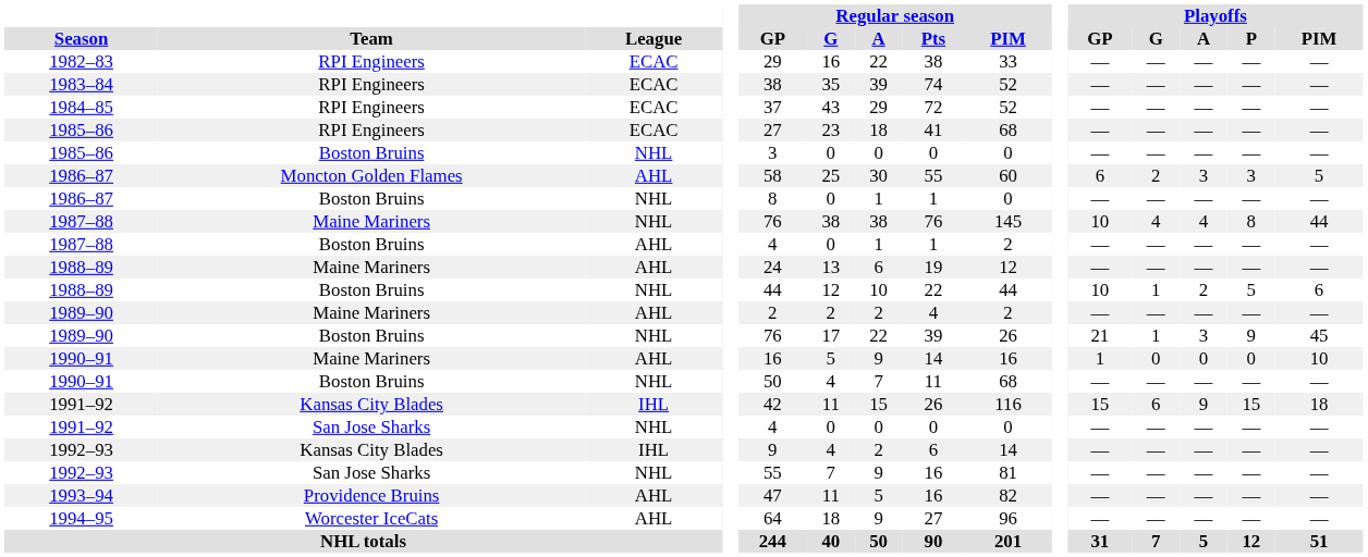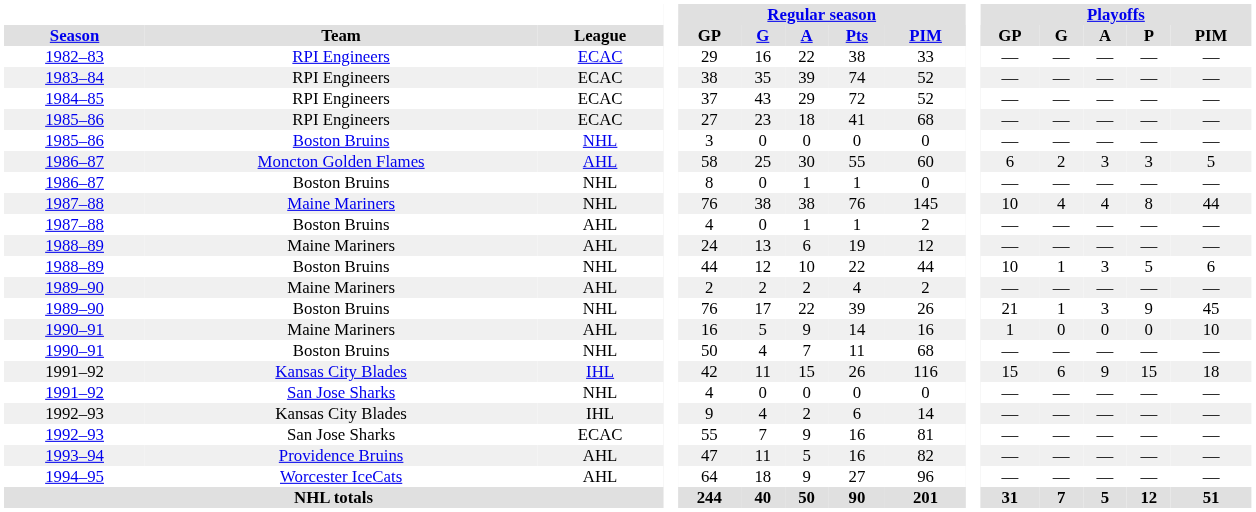1988–89 / Boston Bruins | Playoffs / A: 2 -> 3
1992–93 / San Jose Sharks | League: NHL -> ECAC
